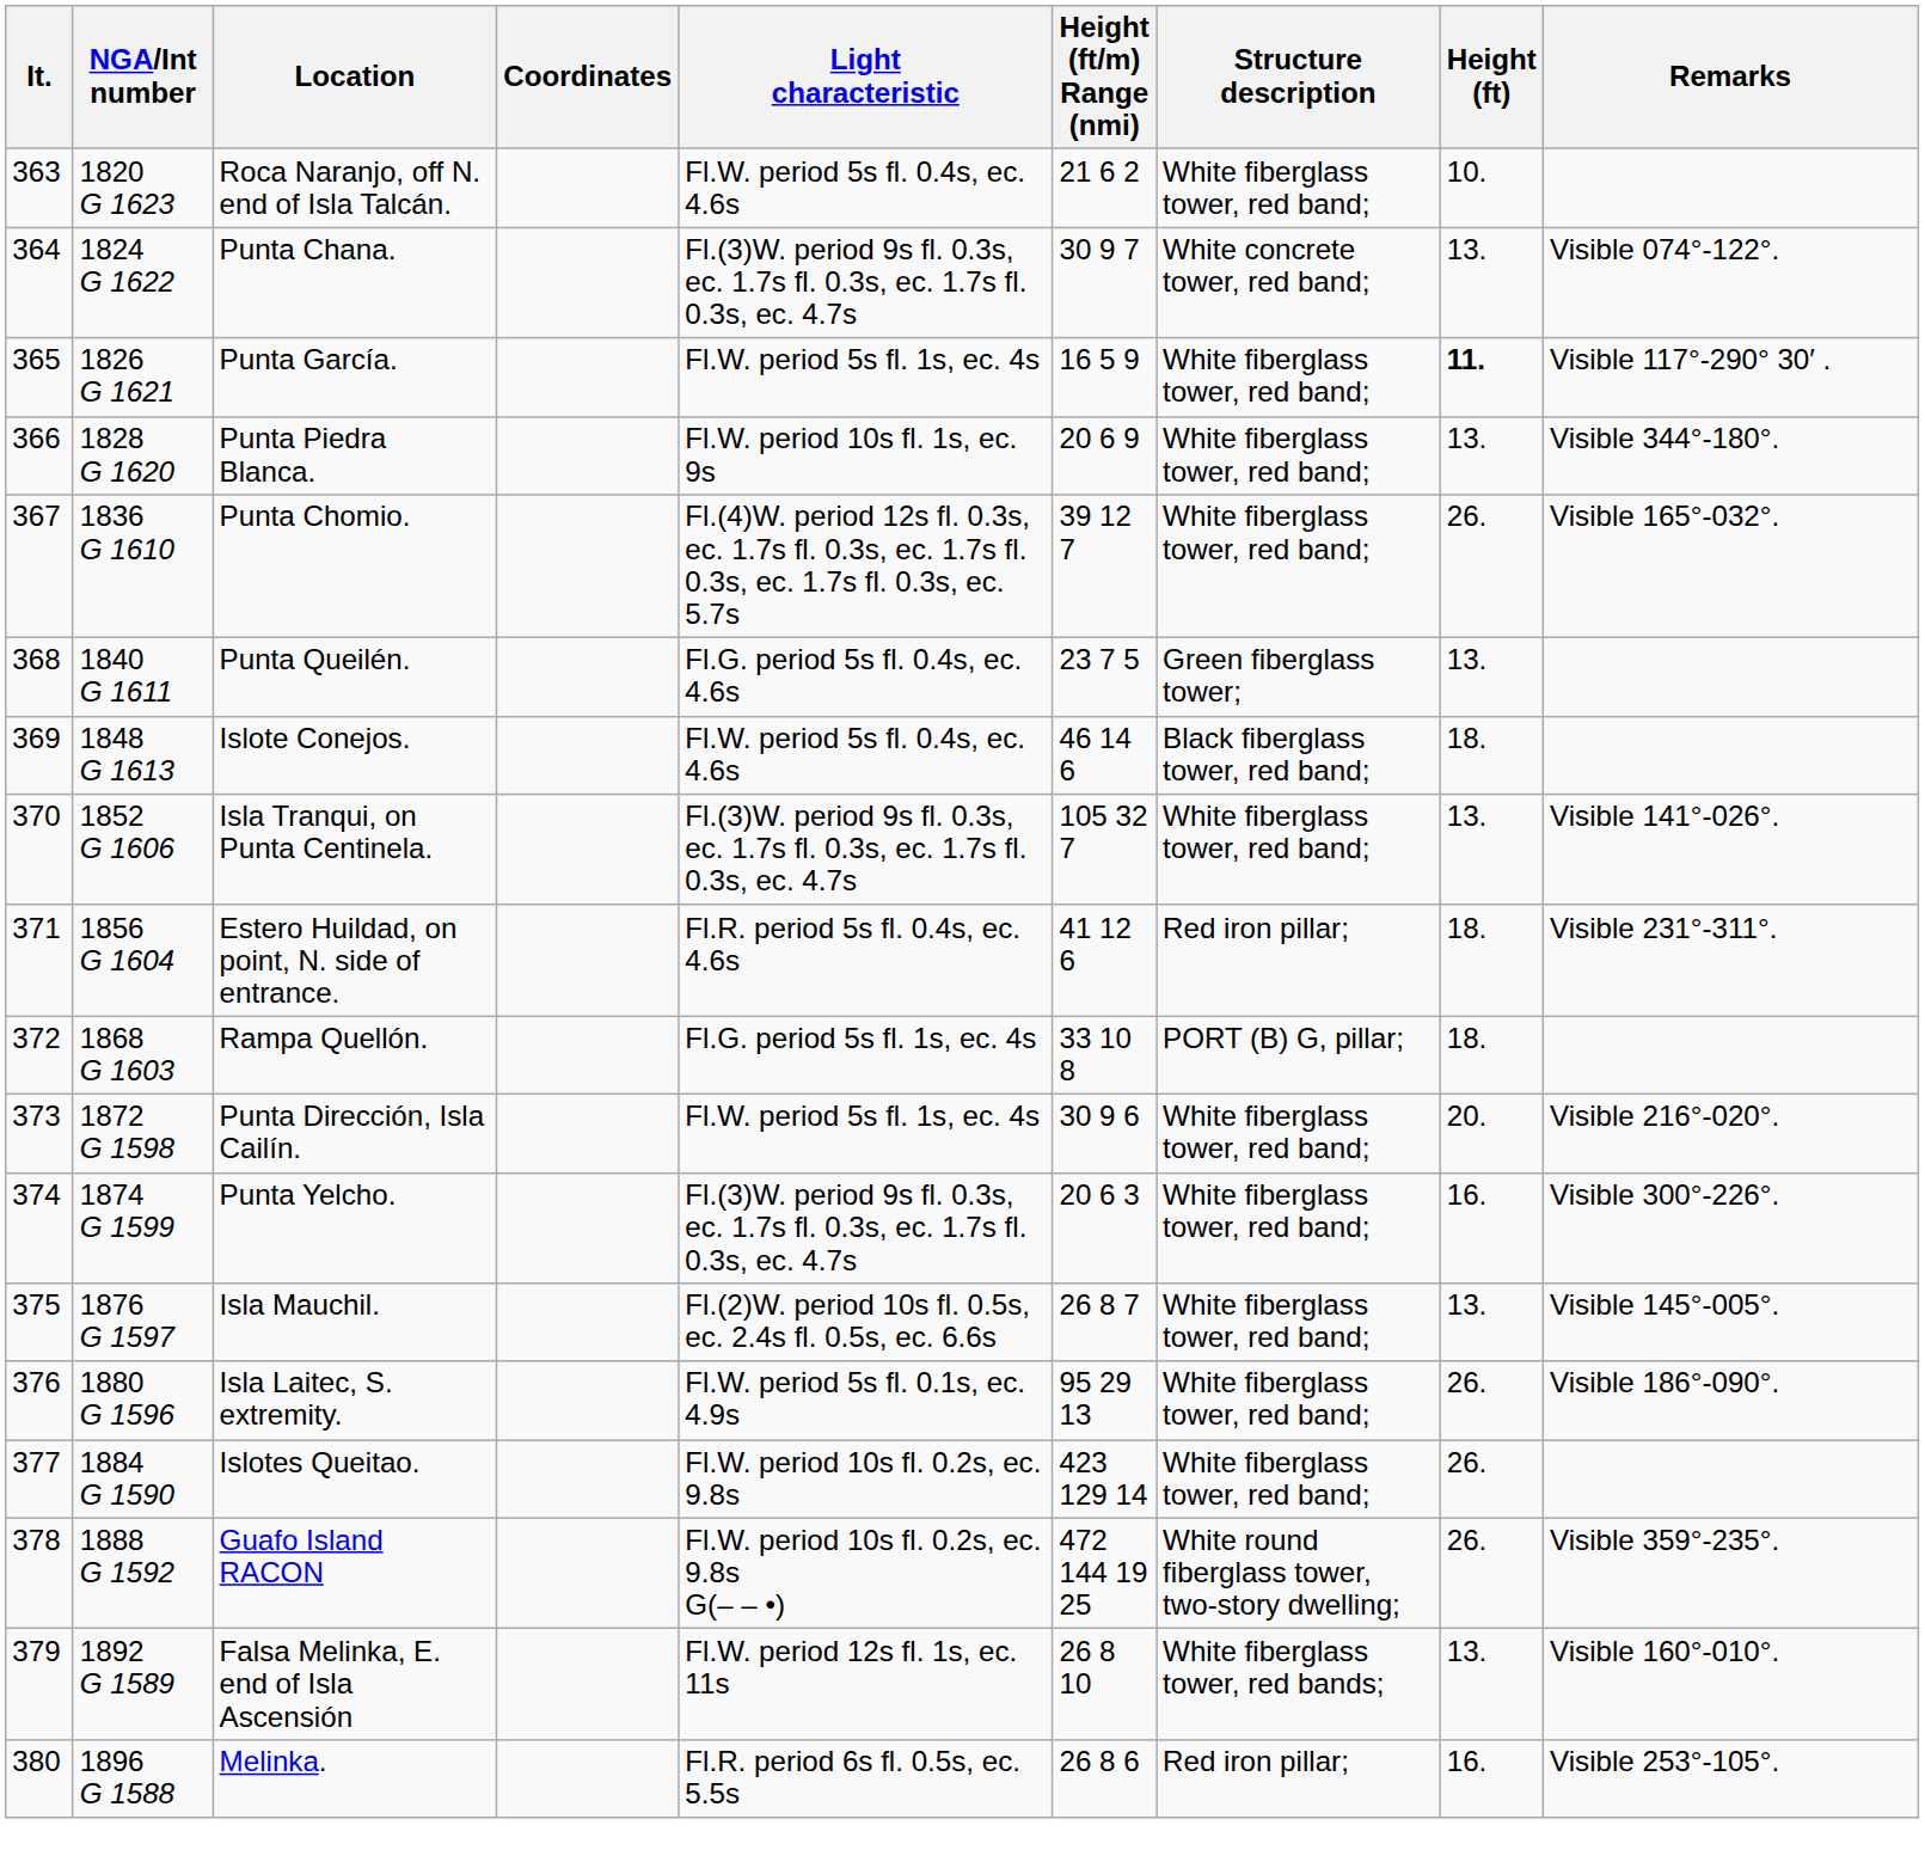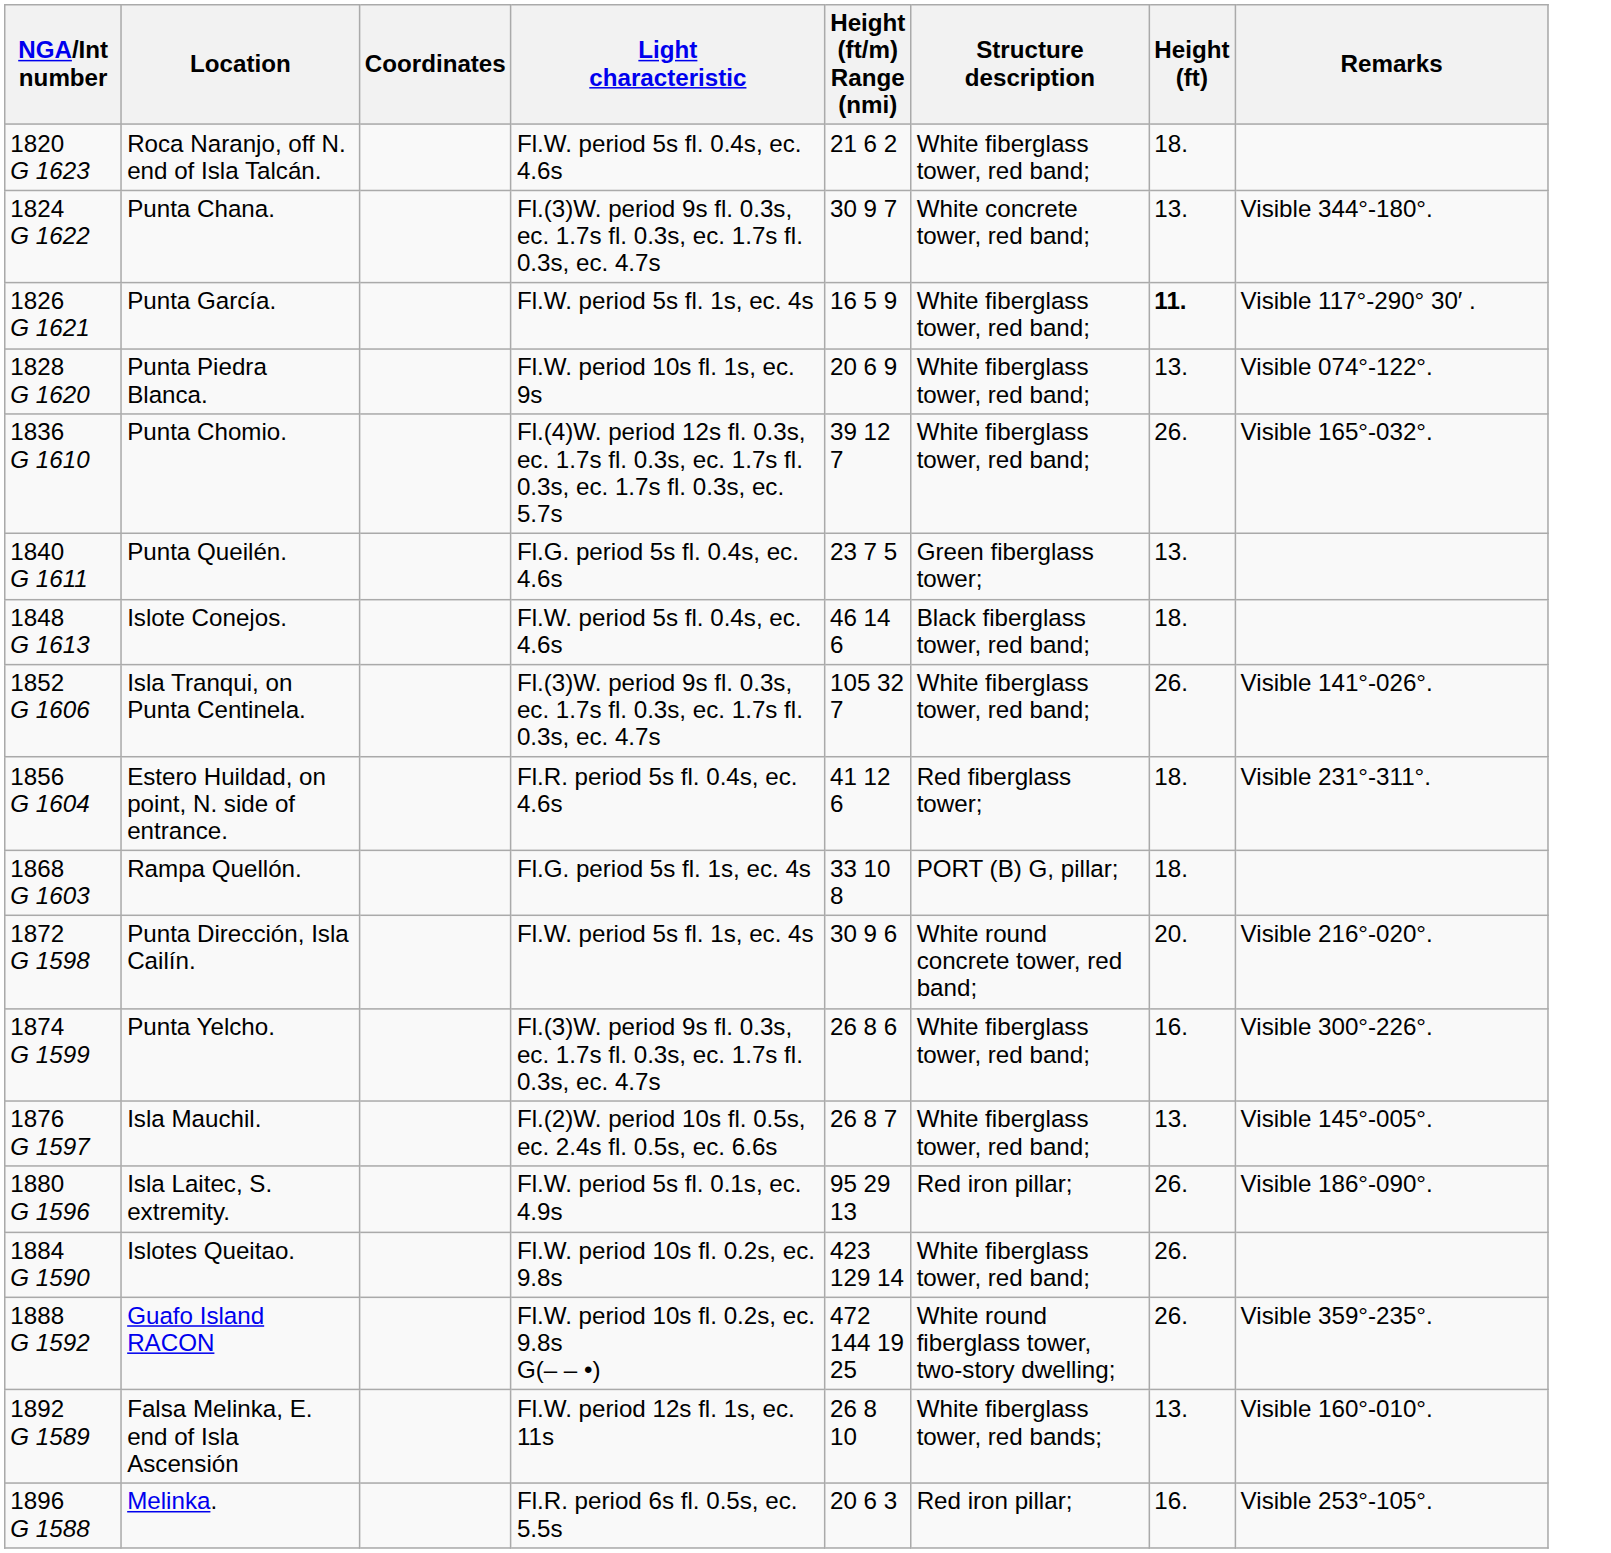- column: It. | 363 | 364 | 365 | 366 | 367 | 368 | 369 | 370 | 371 | 372 | 373 | 374 | 375 | 376 | 377 | 378 | 379 | 380
Roca Naranjo, off N. end of Isla Talcán. | Height (ft): 10. -> 18.
Punta Chana. | Remarks: Visible 074°-122°. -> Visible 344°-180°.
Punta Piedra Blanca. | Remarks: Visible 344°-180°. -> Visible 074°-122°.
Isla Tranqui, on Punta Centinela. | Height (ft): 13. -> 26.
Estero Huildad, on point, N. side of entrance. | Structure description: Red iron pillar; -> Red fiberglass tower;
Punta Dirección, Isla Cailín. | Structure description: White fiberglass tower, red band; -> White round concrete tower, red band;
Punta Yelcho. | Height (ft/m) Range (nmi): 20 6 3 -> 26 8 6
Isla Laitec, S. extremity. | Structure description: White fiberglass tower, red band; -> Red iron pillar;
Melinka. | Height (ft/m) Range (nmi): 26 8 6 -> 20 6 3
